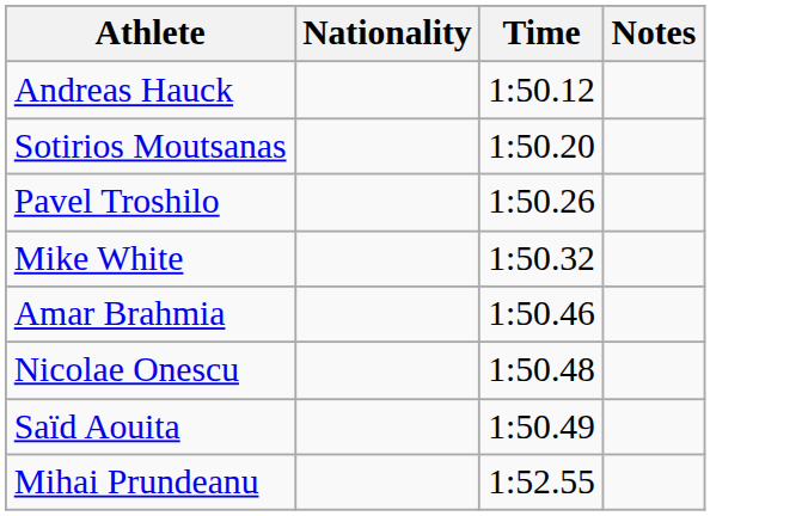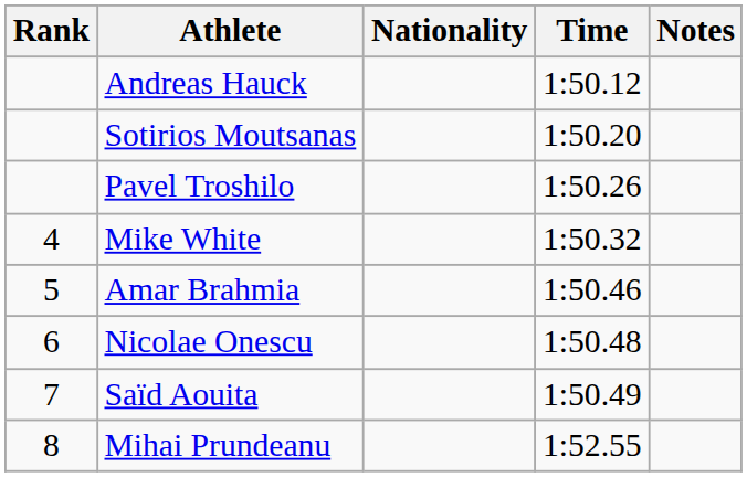+ column: Rank | 4 | 5 | 6 | 7 | 8
